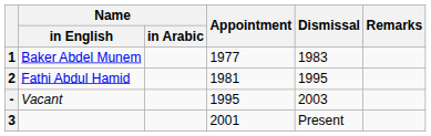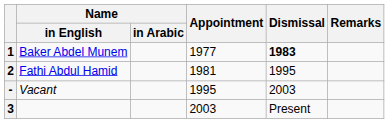1 | Dismissal: normal -> bold
3 | Appointment: 2001 -> 2003
